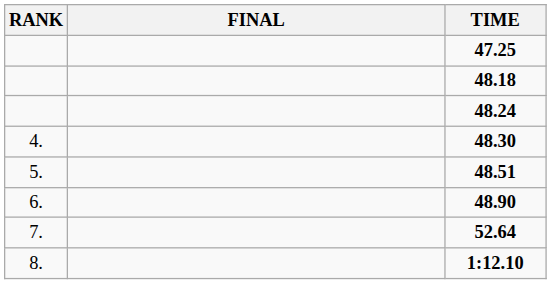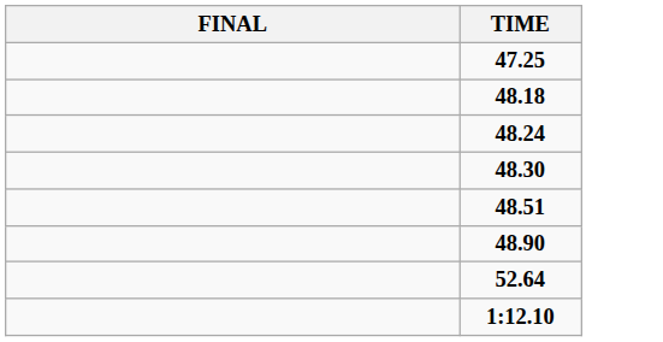- column: RANK | 4. | 5. | 6. | 7. | 8.
